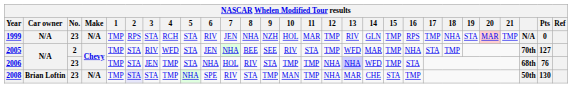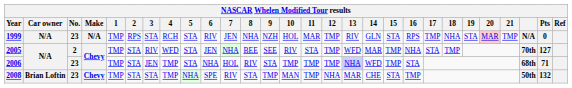1999 | 15: TMP -> STA
2006 | 12: NHA -> TMP
2006 | Pts: 76 -> 71
2008 | Make: N/A -> Chevy
2008 | 2: lavender background -> no background
2008 | Pts: 130 -> 132
